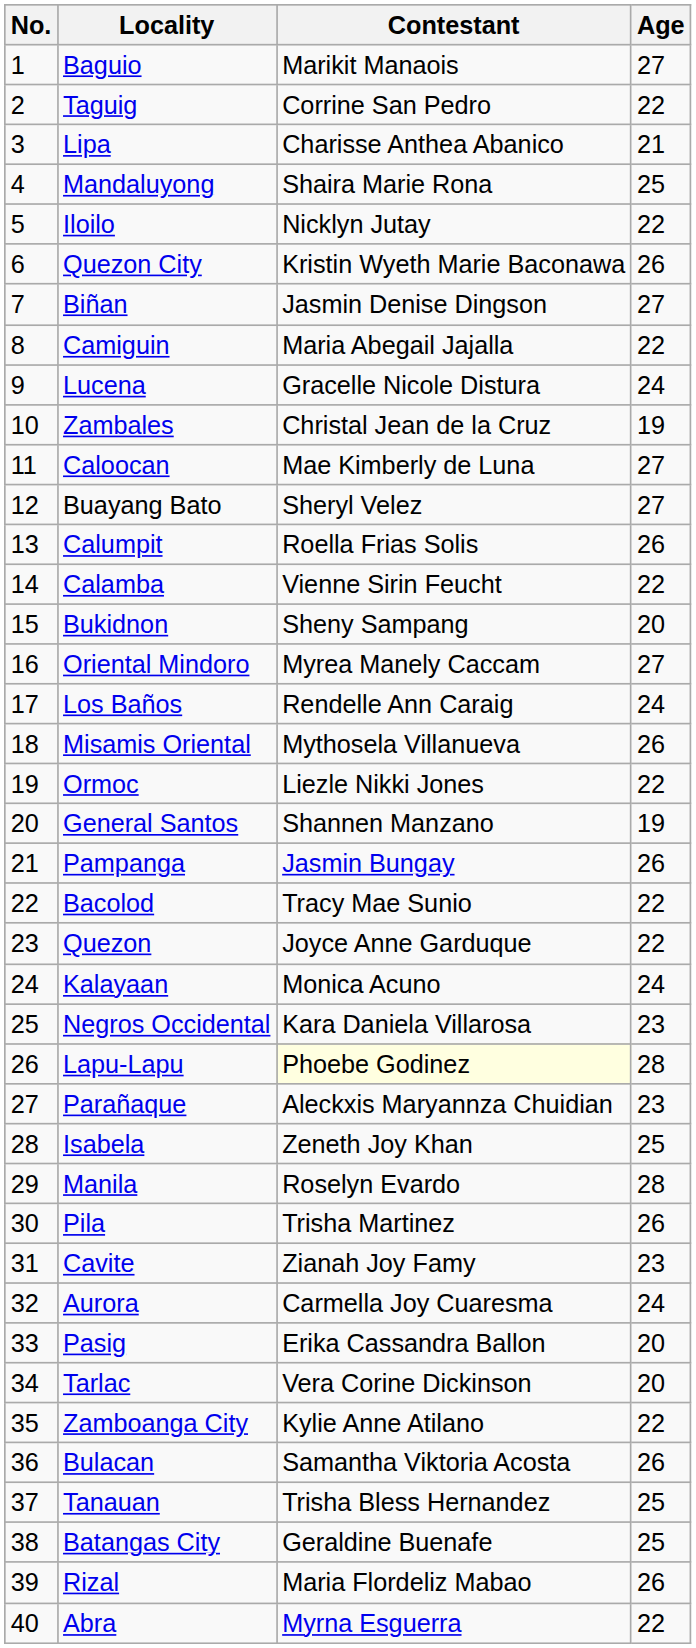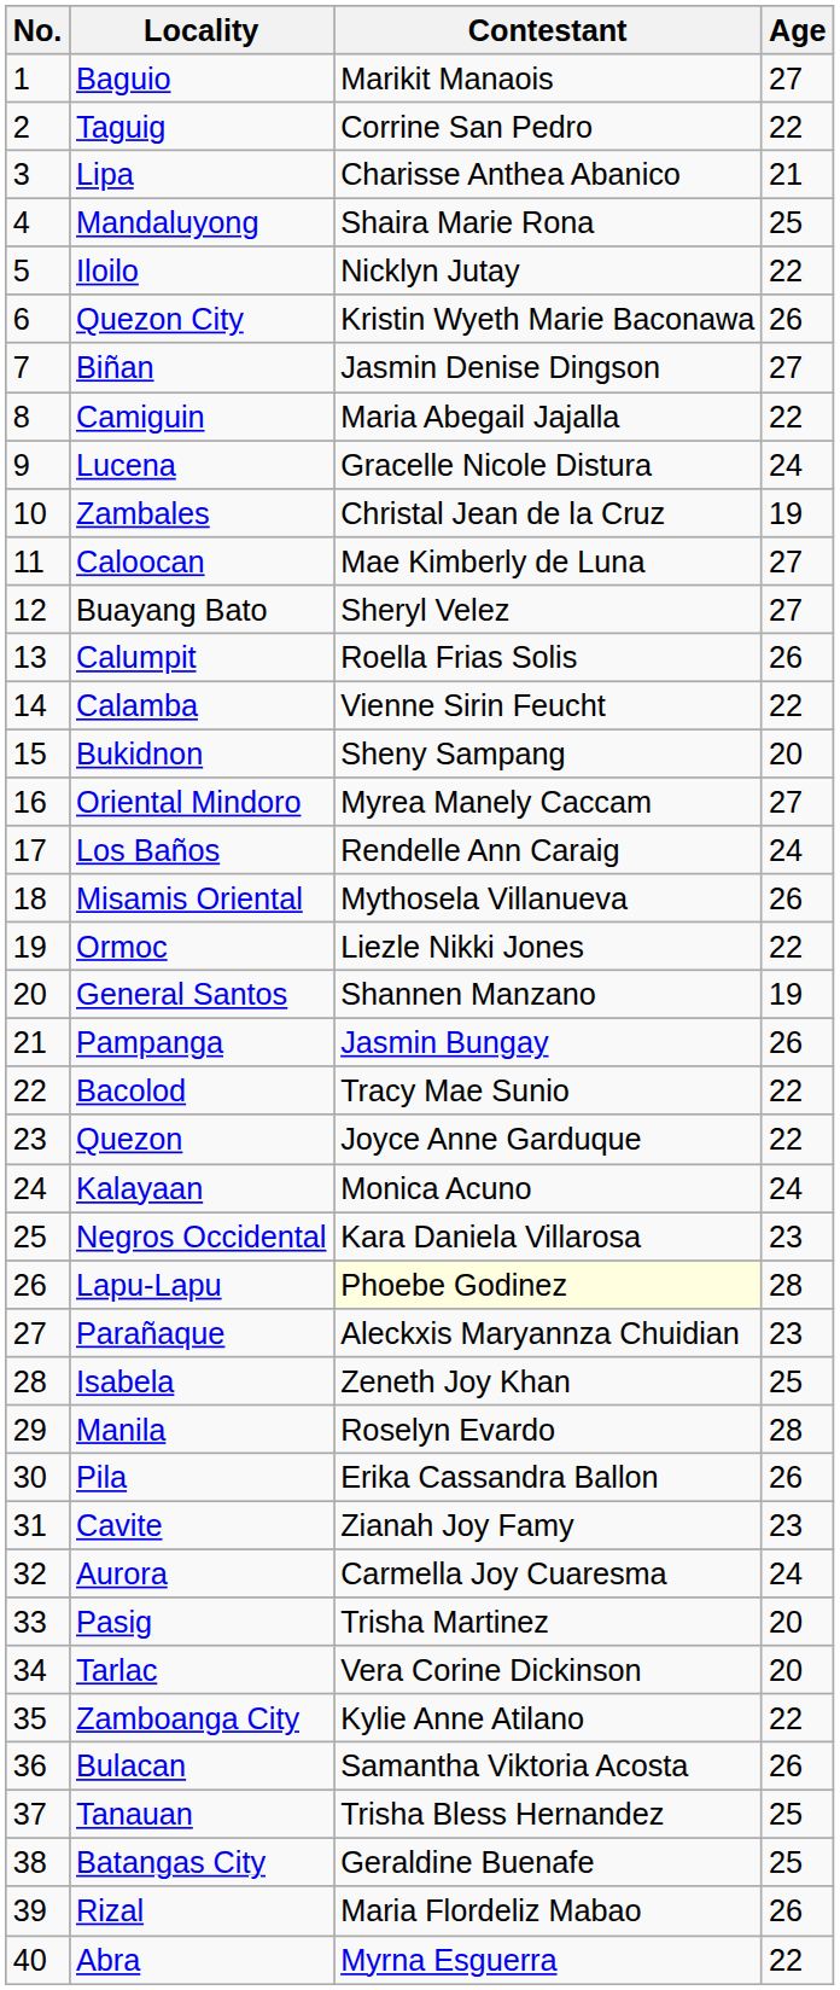Pila | Contestant: Trisha Martinez -> Erika Cassandra Ballon
Pasig | Contestant: Erika Cassandra Ballon -> Trisha Martinez
